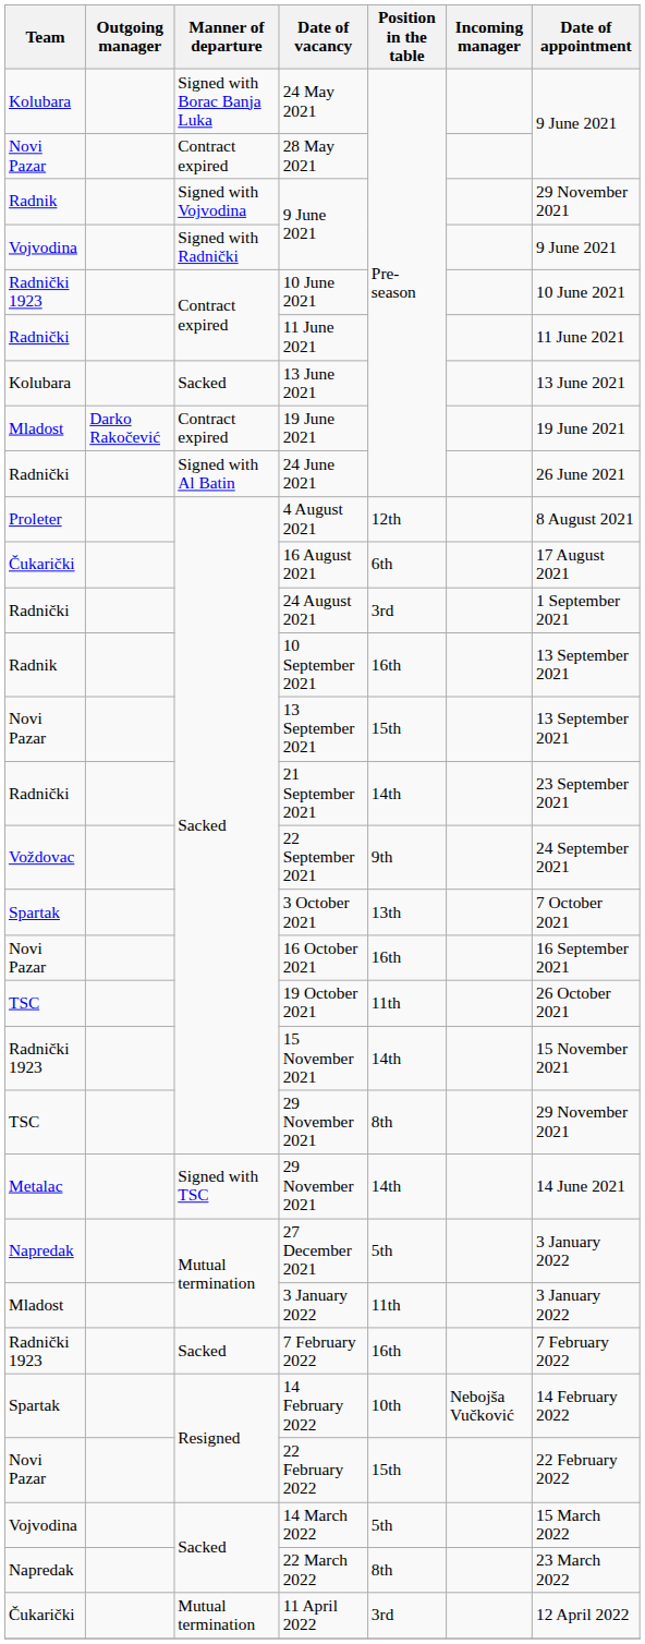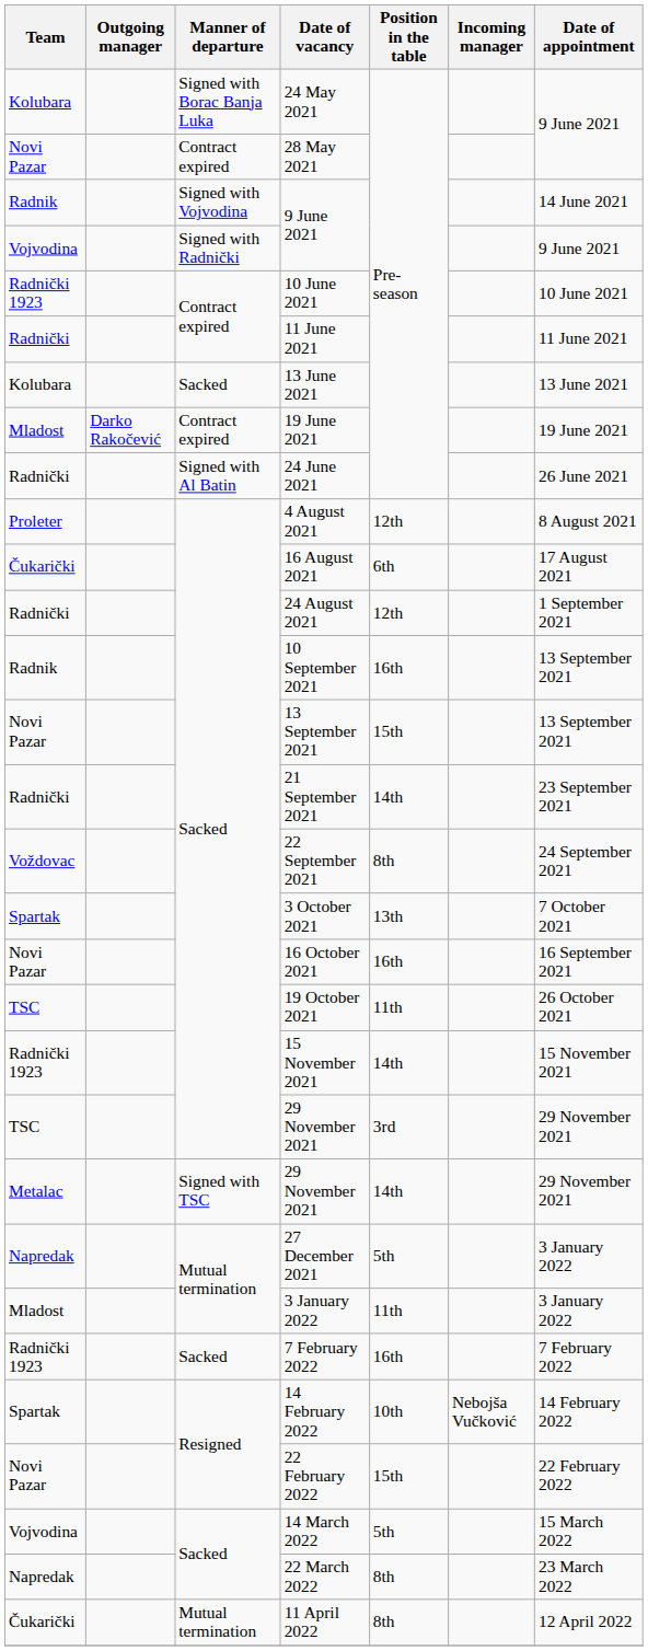Radnik / 9 June 2021 | Date of appointment: 29 November 2021 -> 14 June 2021
24 August 2021 | Position in the table: 3rd -> 12th
22 September 2021 | Position in the table: 9th -> 8th
TSC / 29 November 2021 | Position in the table: 8th -> 3rd
Metalac / 29 November 2021 | Date of appointment: 14 June 2021 -> 29 November 2021
11 April 2022 | Position in the table: 3rd -> 8th
